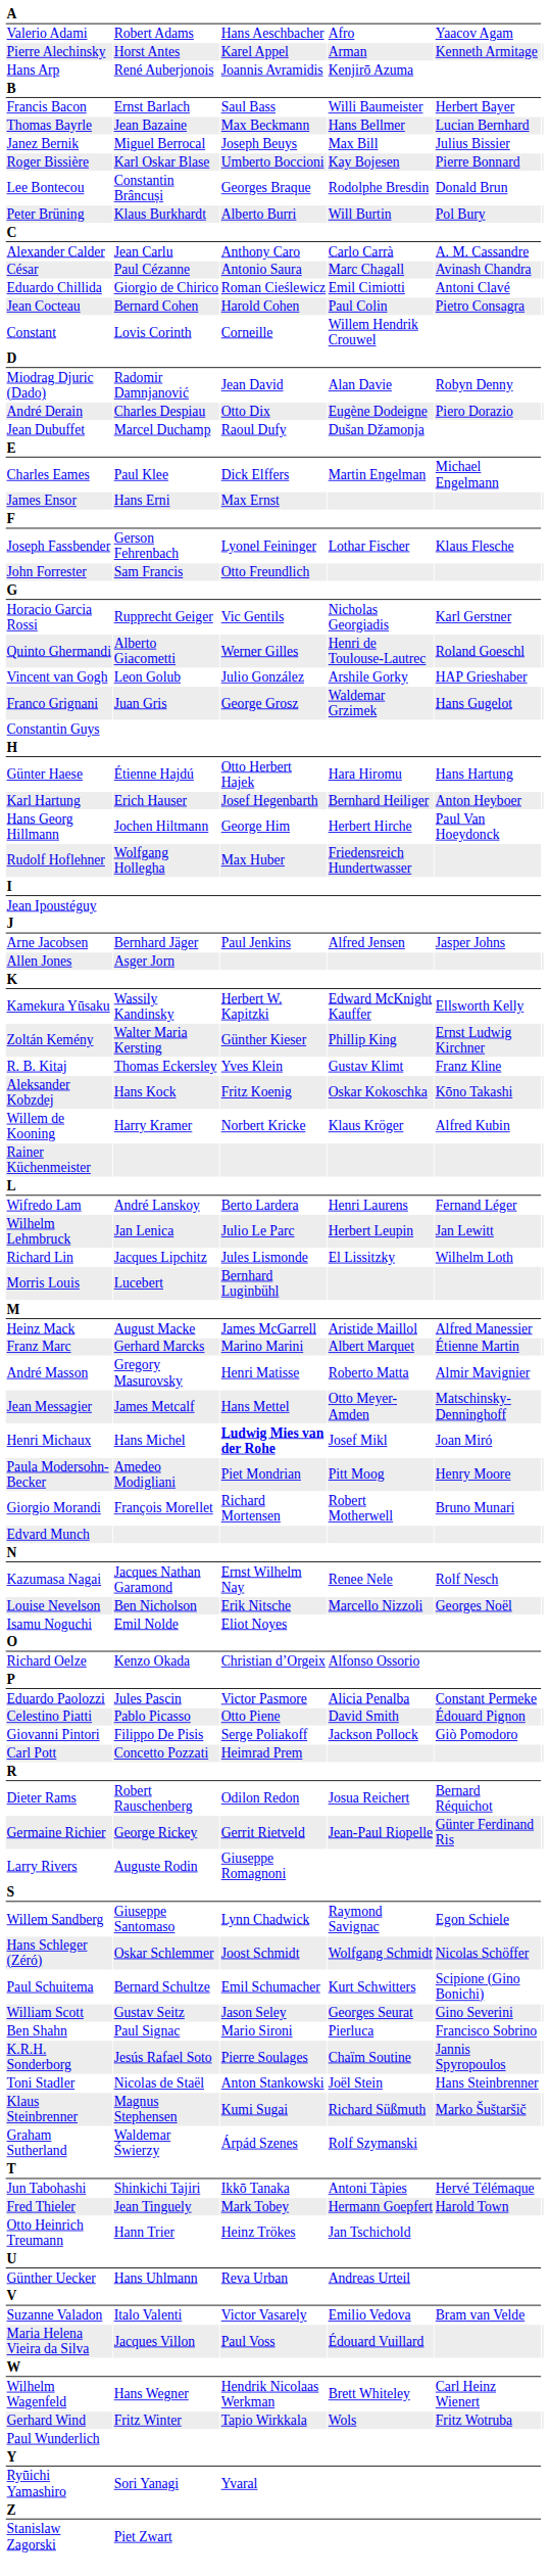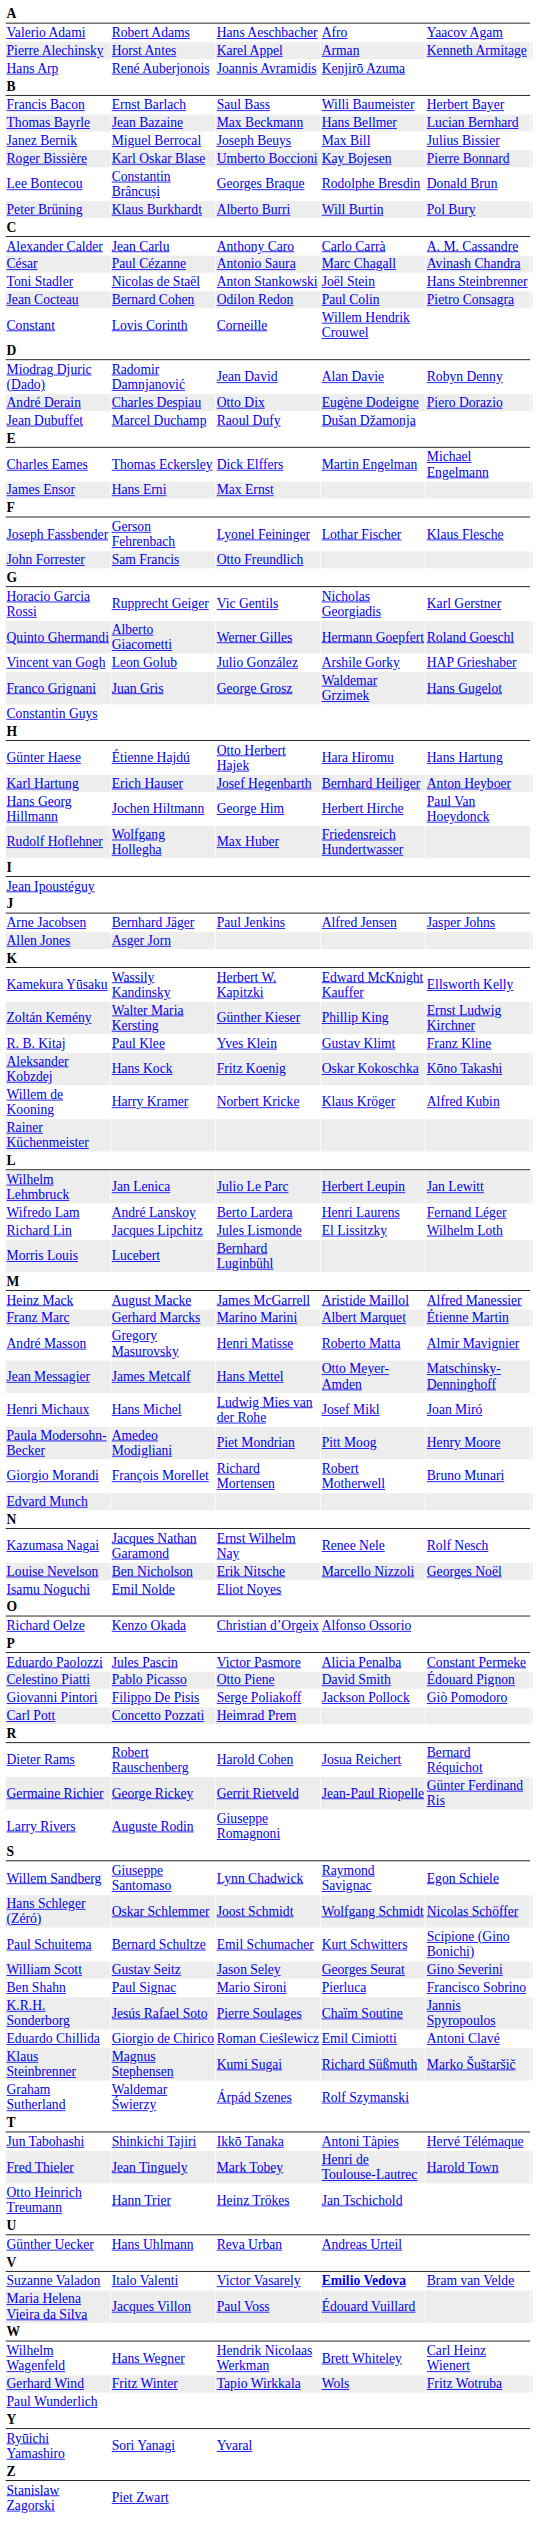rows swapped: Eduardo Chillida <-> Toni Stadler
Jean Cocteau | column 3: Harold Cohen -> Odilon Redon
Charles Eames | column 2: Paul Klee -> Thomas Eckersley
Quinto Ghermandi | column 4: Henri de Toulouse-Lautrec -> Hermann Goepfert
R. B. Kitaj | column 2: Thomas Eckersley -> Paul Klee
rows swapped: Wifredo Lam <-> Wilhelm Lehmbruck
Henri Michaux | column 3: bold -> normal
Dieter Rams | column 3: Odilon Redon -> Harold Cohen
Fred Thieler | column 4: Hermann Goepfert -> Henri de Toulouse-Lautrec
Suzanne Valadon | column 4: normal -> bold
